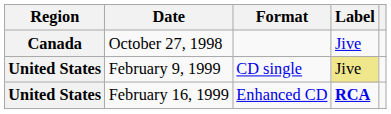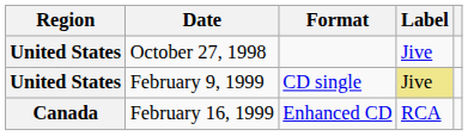October 27, 1998 | Region: Canada -> United States
February 16, 1999 | Region: United States -> Canada
February 16, 1999 | Label: bold -> normal
